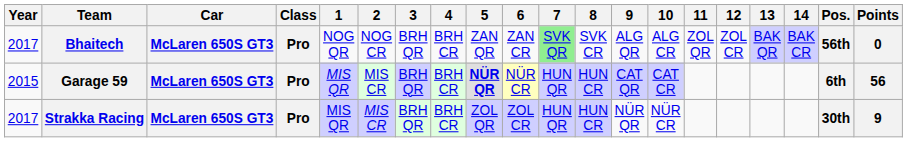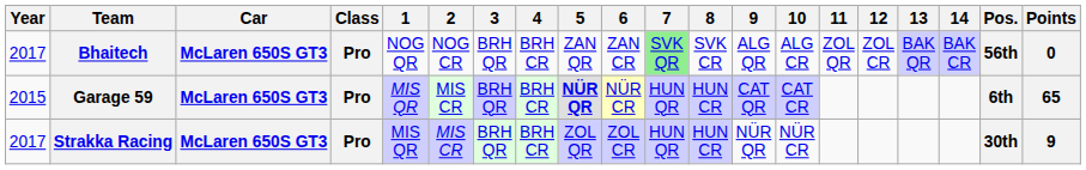Garage 59 | Points: 56 -> 65
